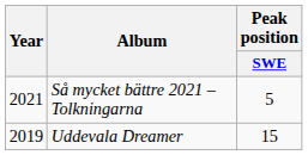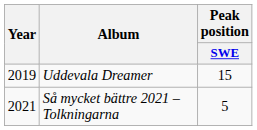rows swapped: Uddevala Dreamer <-> Så mycket bättre 2021 – Tolkningarna
